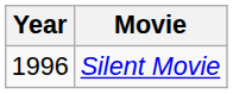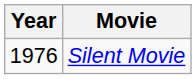Silent Movie | Year: 1996 -> 1976
